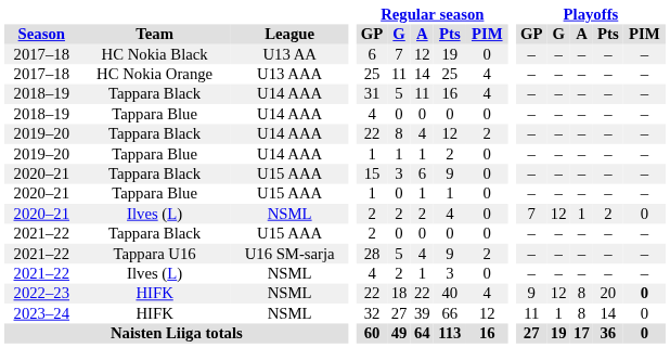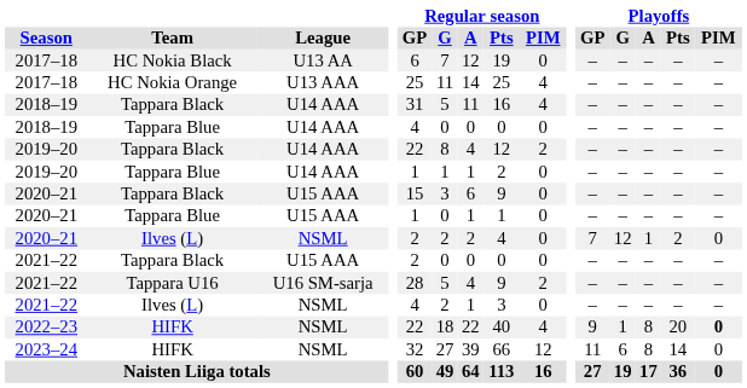2022–23 | Playoffs / G: 12 -> 1
2023–24 | Playoffs / G: 1 -> 6
